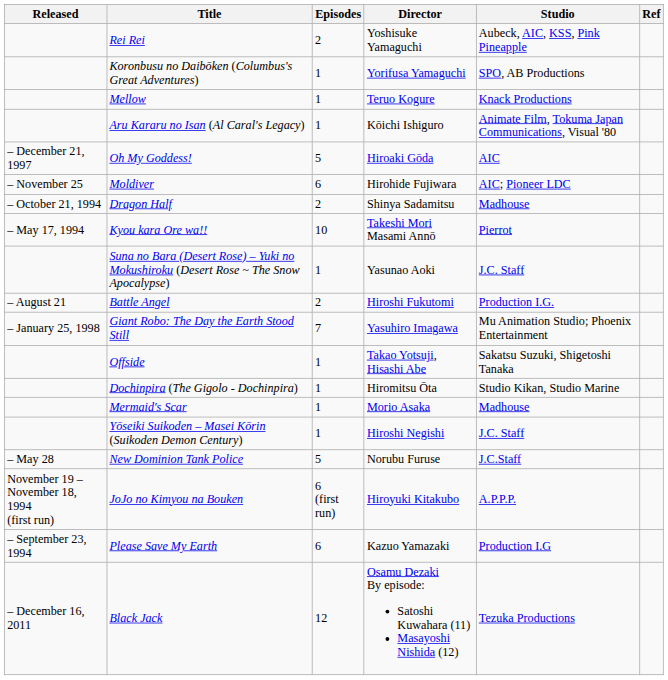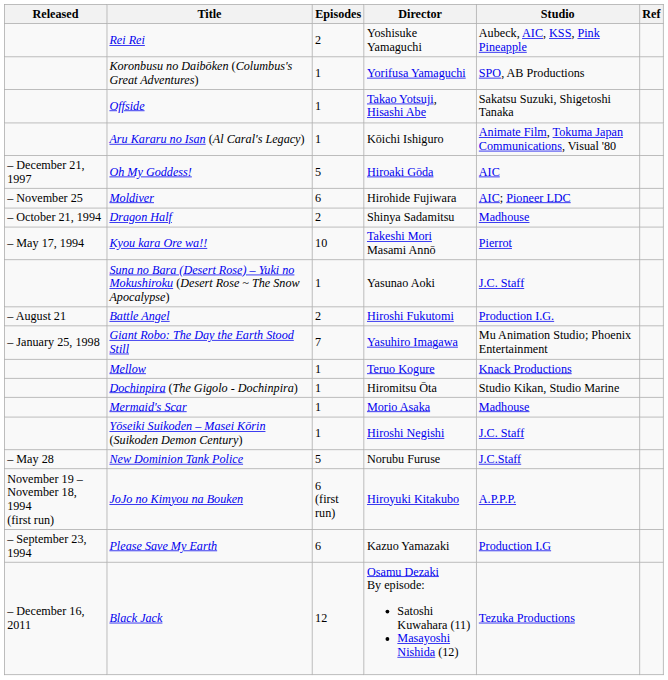rows swapped: Offside <-> Mellow
